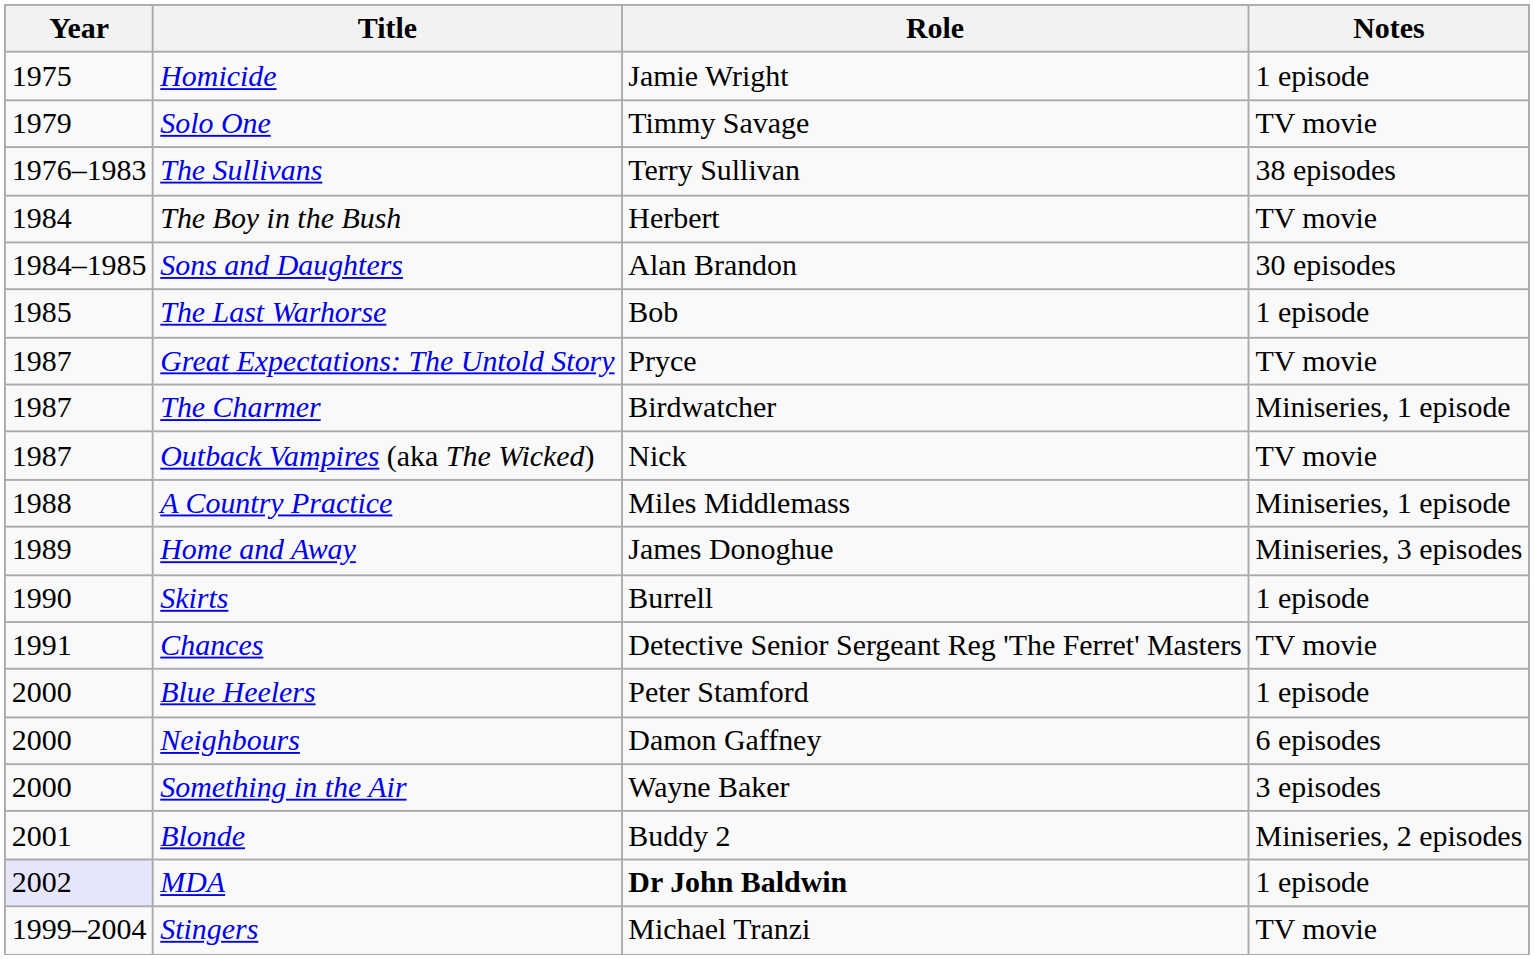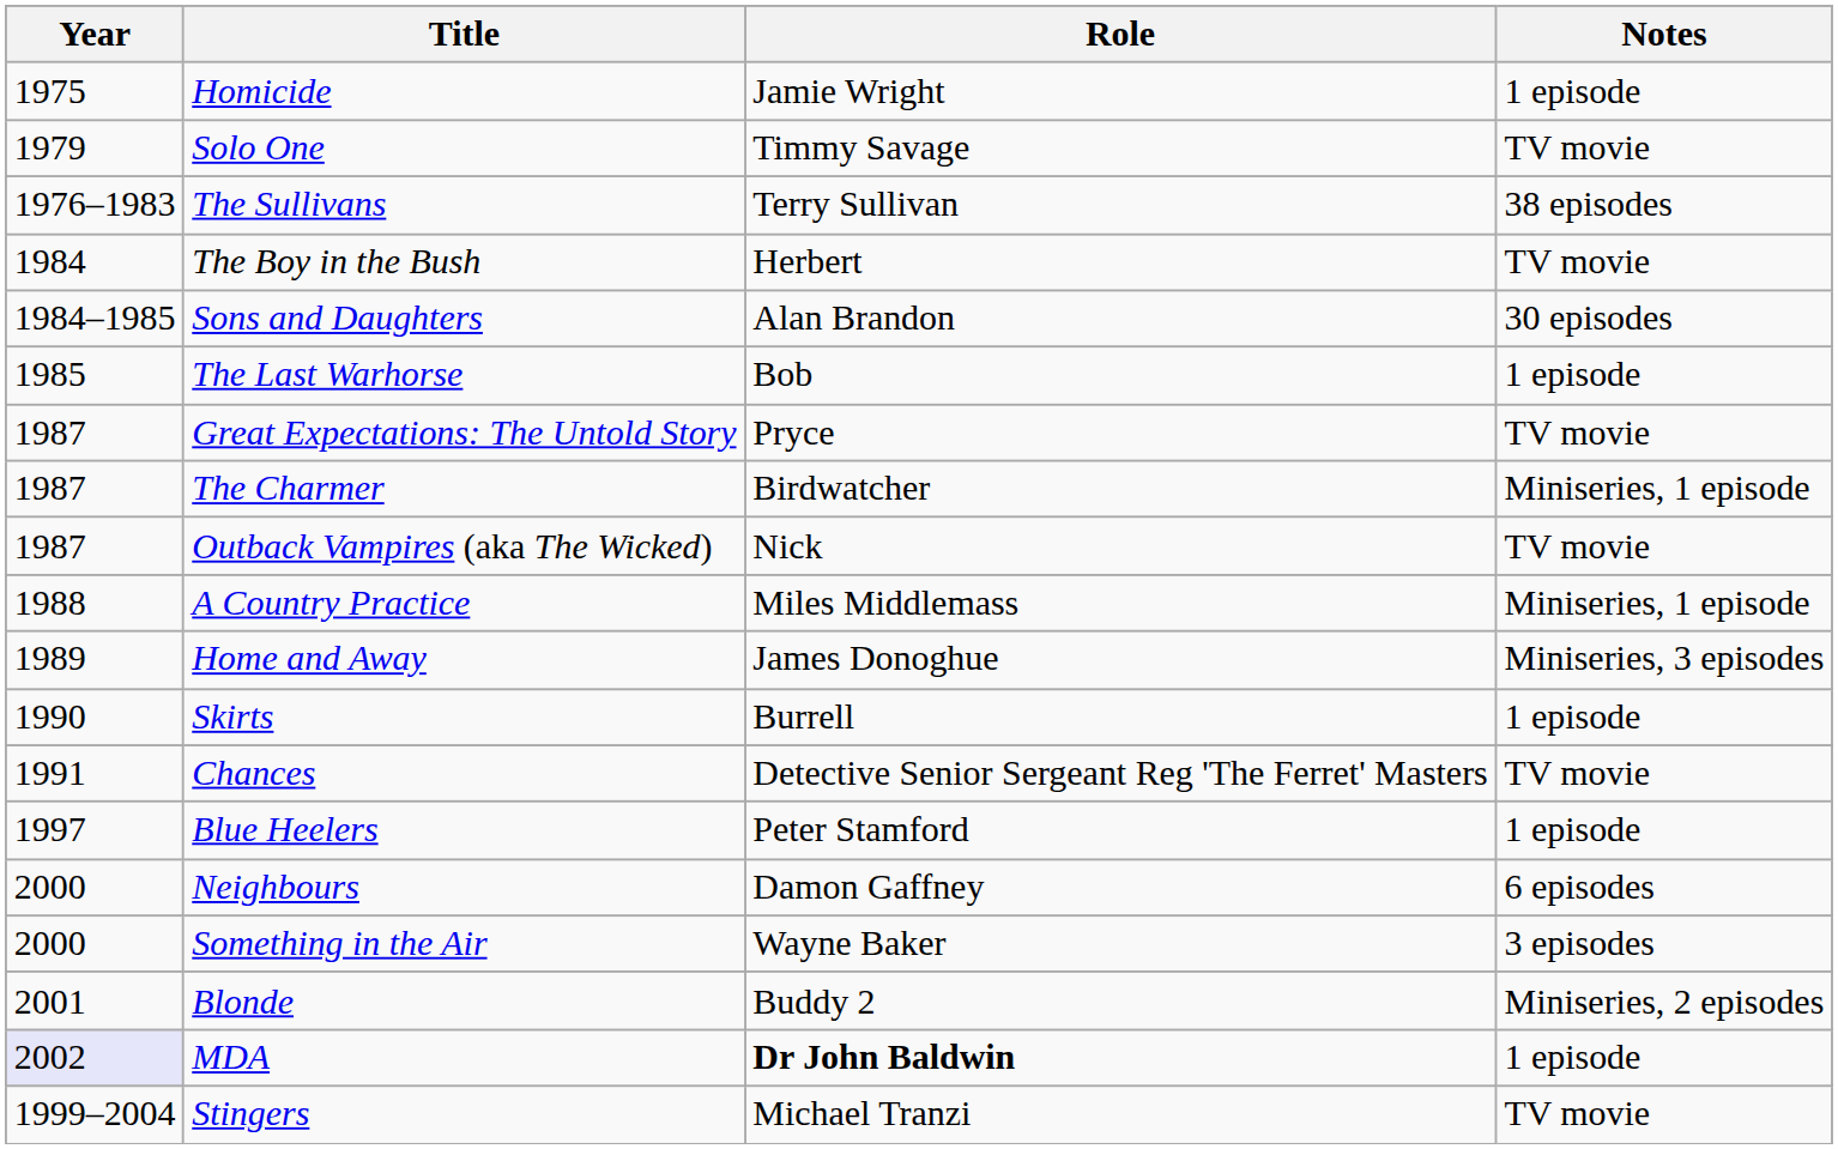Blue Heelers | Year: 2000 -> 1997
